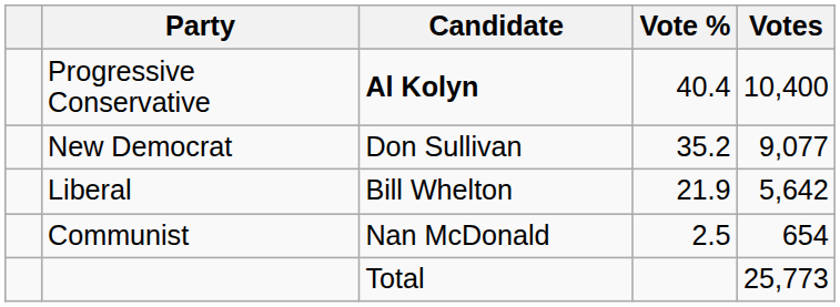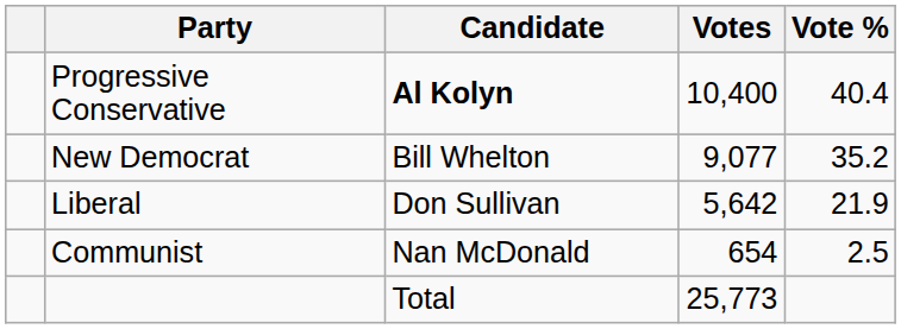columns swapped: Votes <-> Vote %
New Democrat | Candidate: Don Sullivan -> Bill Whelton
Liberal | Candidate: Bill Whelton -> Don Sullivan
